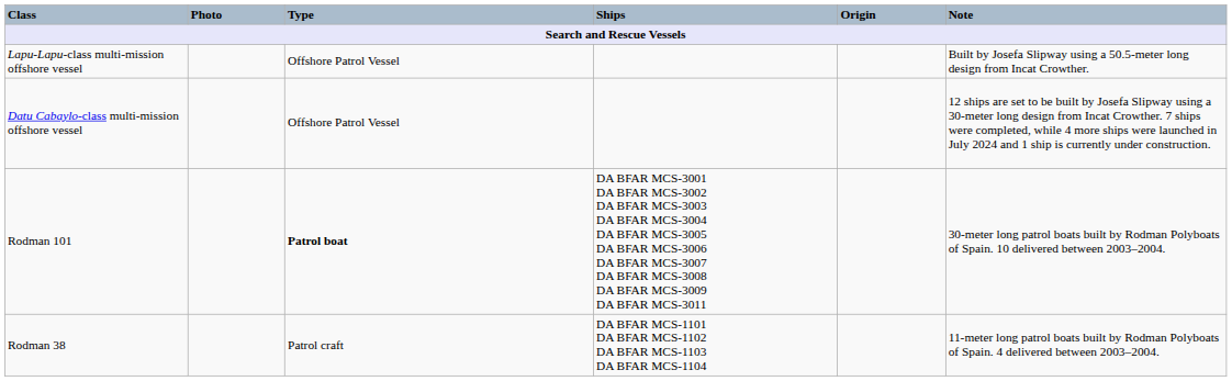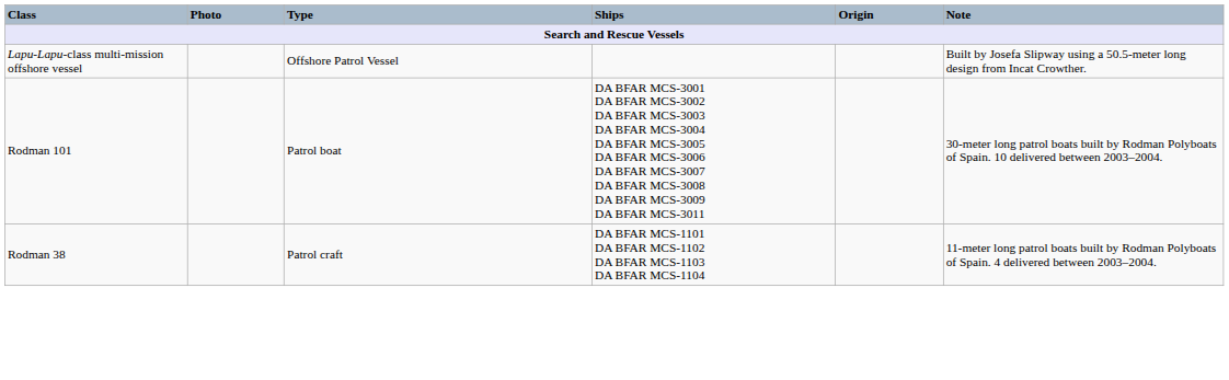- row: Datu Cabaylo-class multi-mission offshore vessel | Offshore Patrol Vessel | 12 ships are set to be built by Josefa Slipway using a 30-meter long design from Incat Crowther. 7 ships were completed, while 4 more ships were launched in July 2024 and 1 ship is currently under construction.
Rodman 101 | Type: bold -> normal
